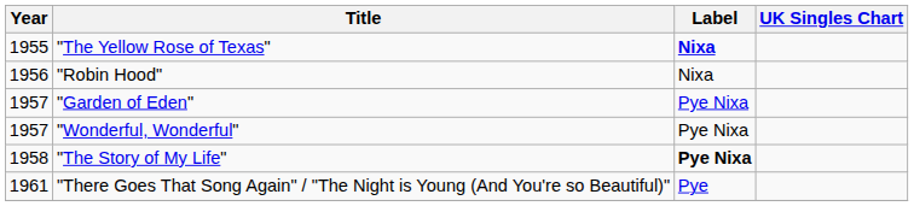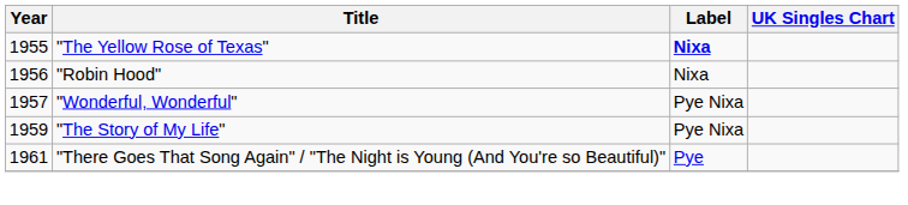- row: 1957 | "Garden of Eden" | Pye Nixa
"The Story of My Life" | Year: 1958 -> 1959
"The Story of My Life" | Label: bold -> normal
